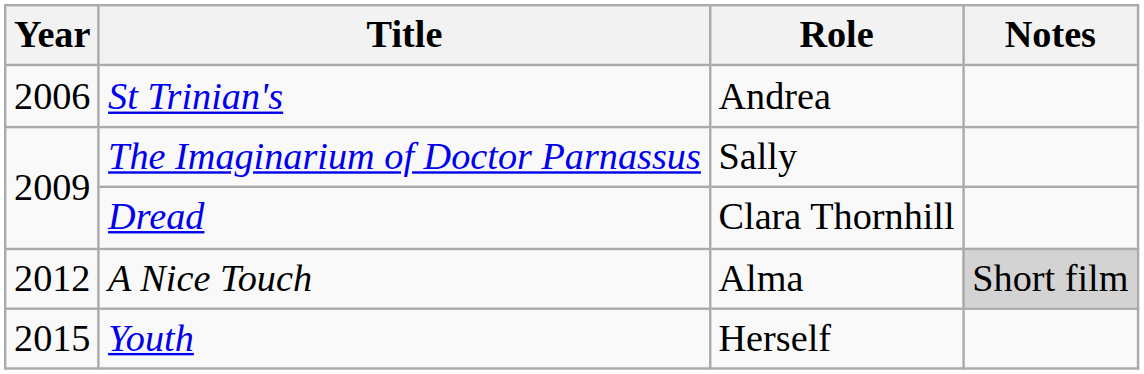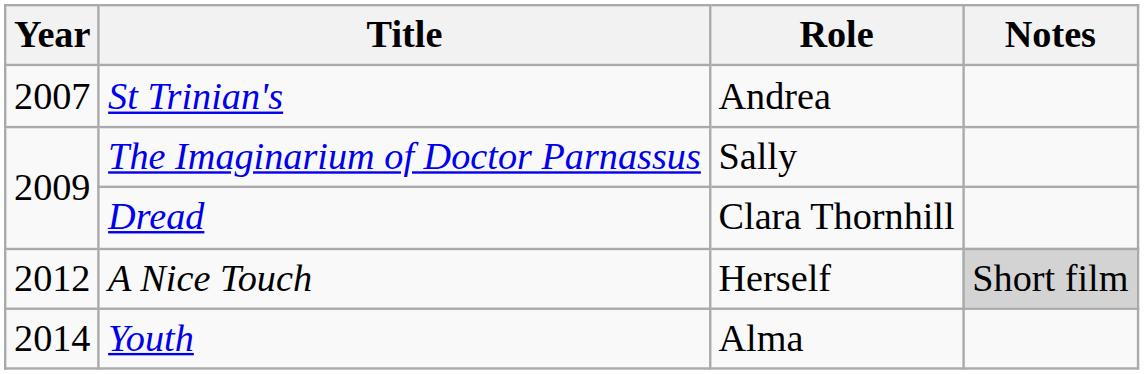St Trinian's | Year: 2006 -> 2007
A Nice Touch | Role: Alma -> Herself
Youth | Year: 2015 -> 2014
Youth | Role: Herself -> Alma
